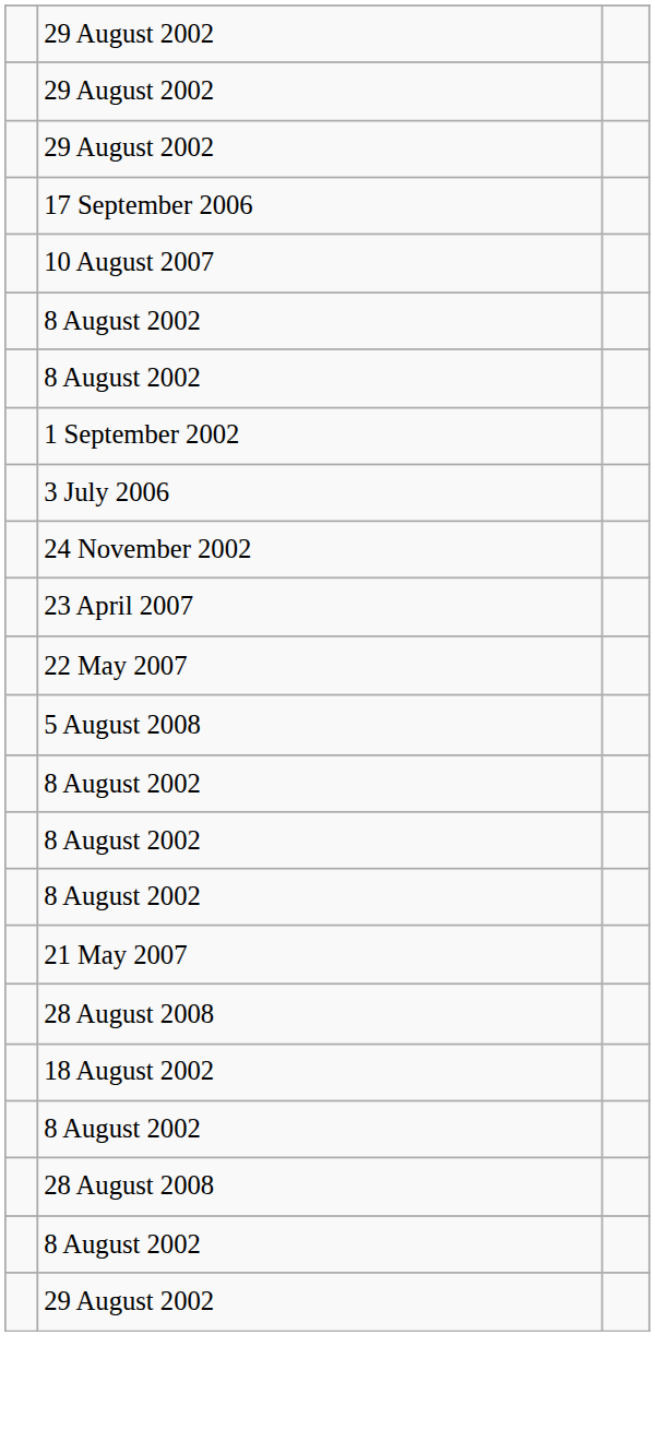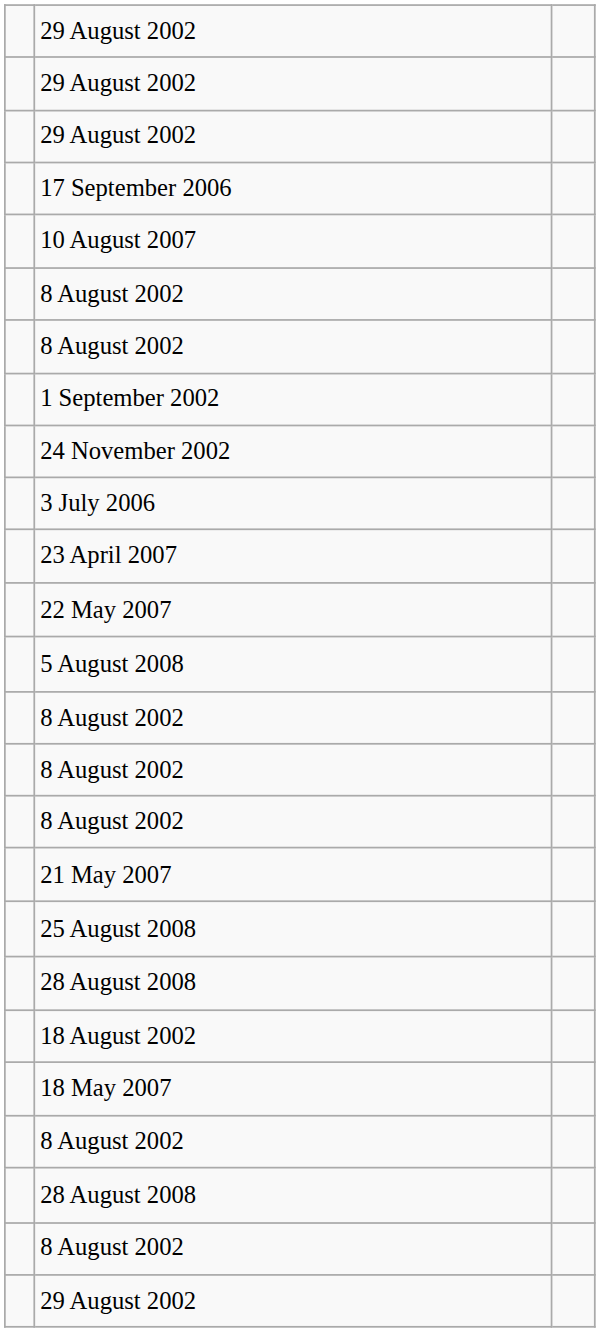rows swapped: 24 November 2002 <-> 3 July 2006
+ row: 25 August 2008
+ row: 18 May 2007
